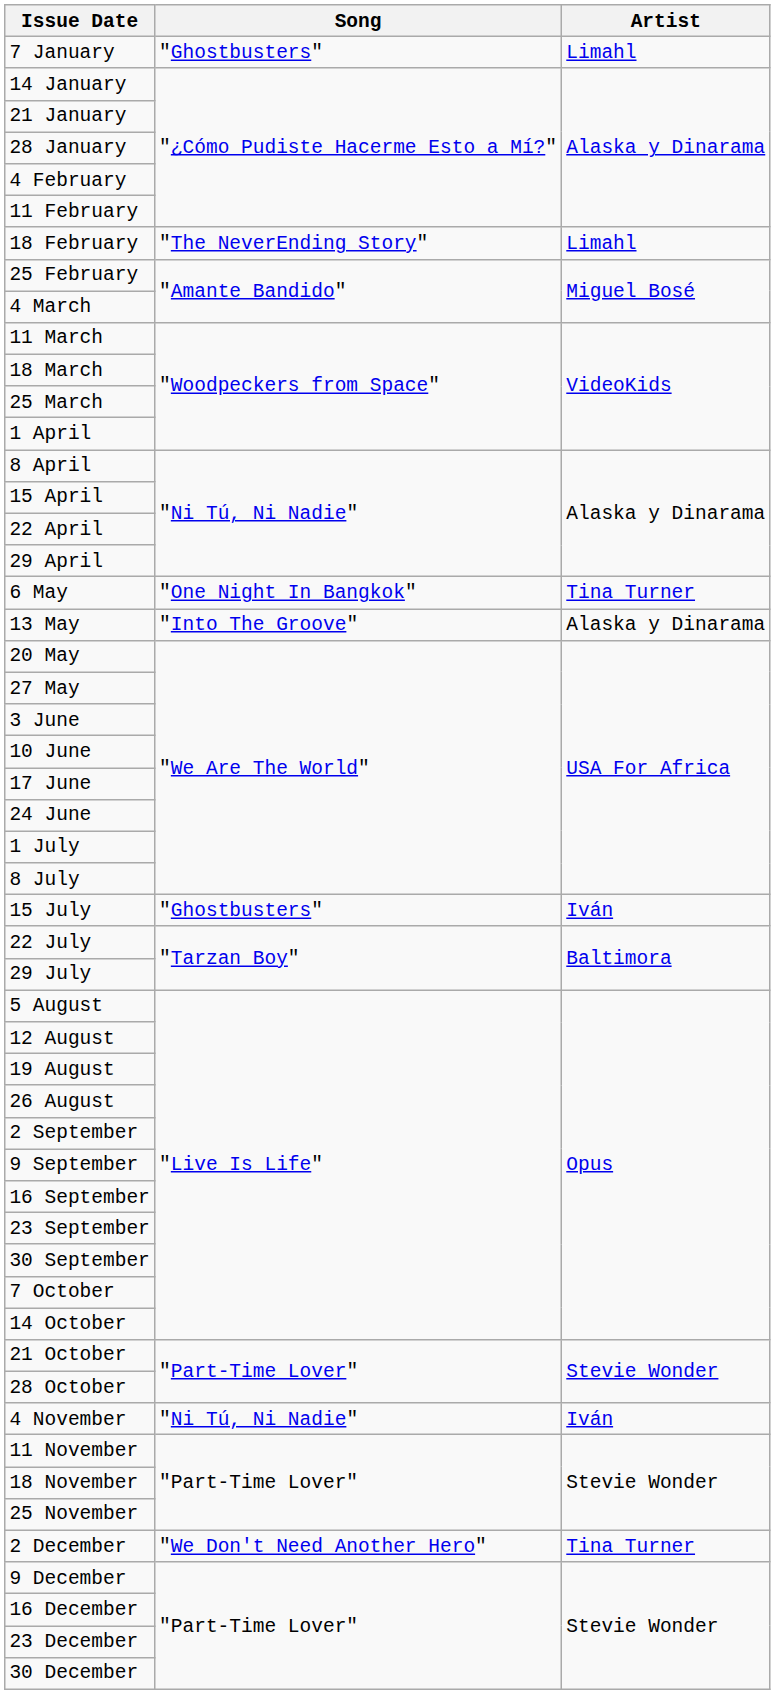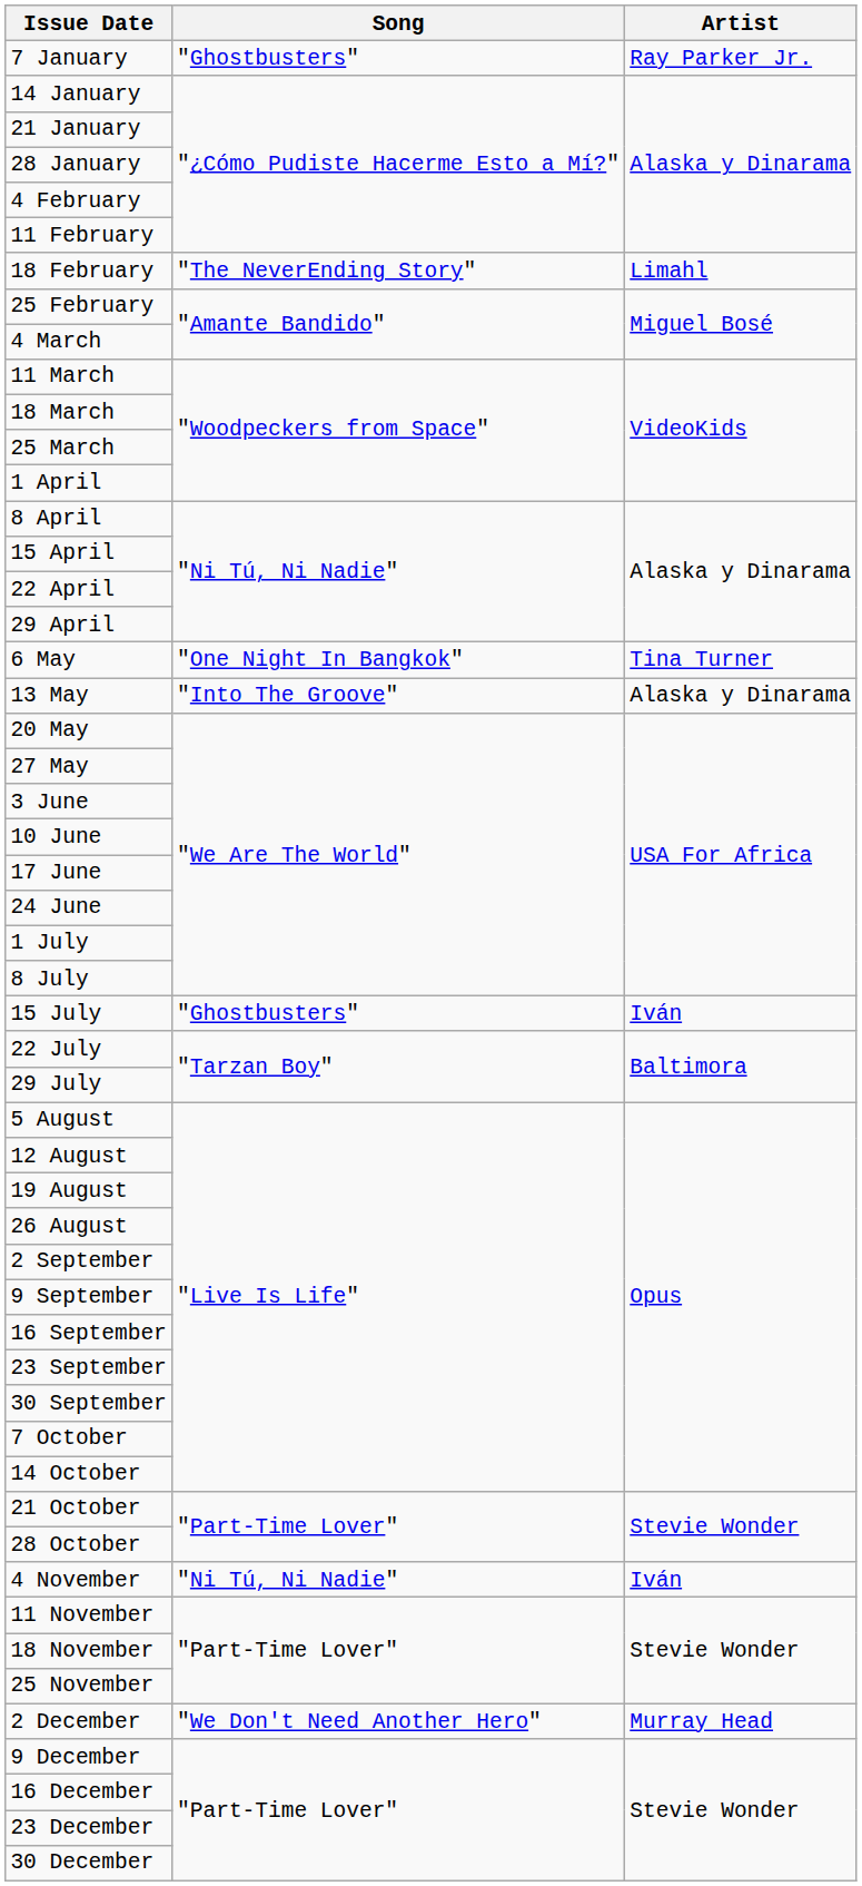7 January | Artist: Limahl -> Ray Parker Jr.
2 December | Artist: Tina Turner -> Murray Head
